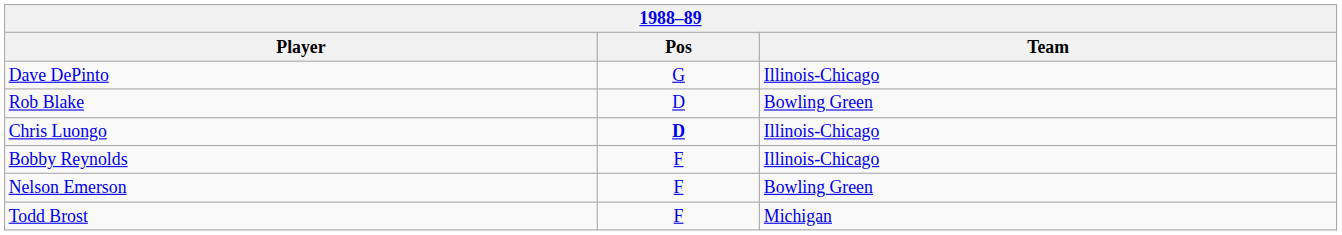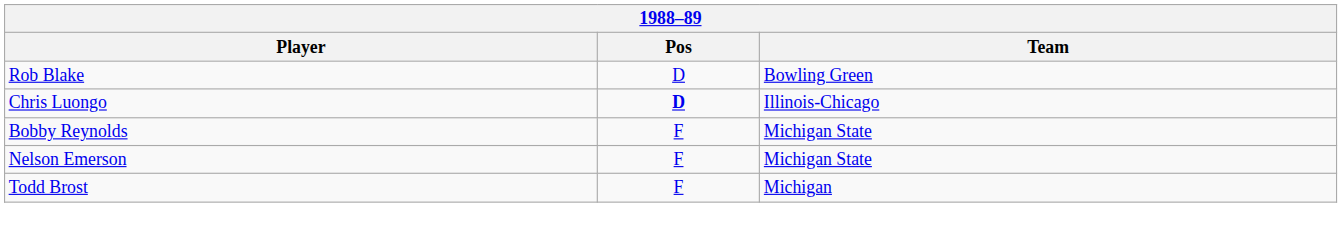- row: Dave DePinto | G | Illinois-Chicago
Bobby Reynolds | Team: Illinois-Chicago -> Michigan State
Nelson Emerson | Team: Bowling Green -> Michigan State
